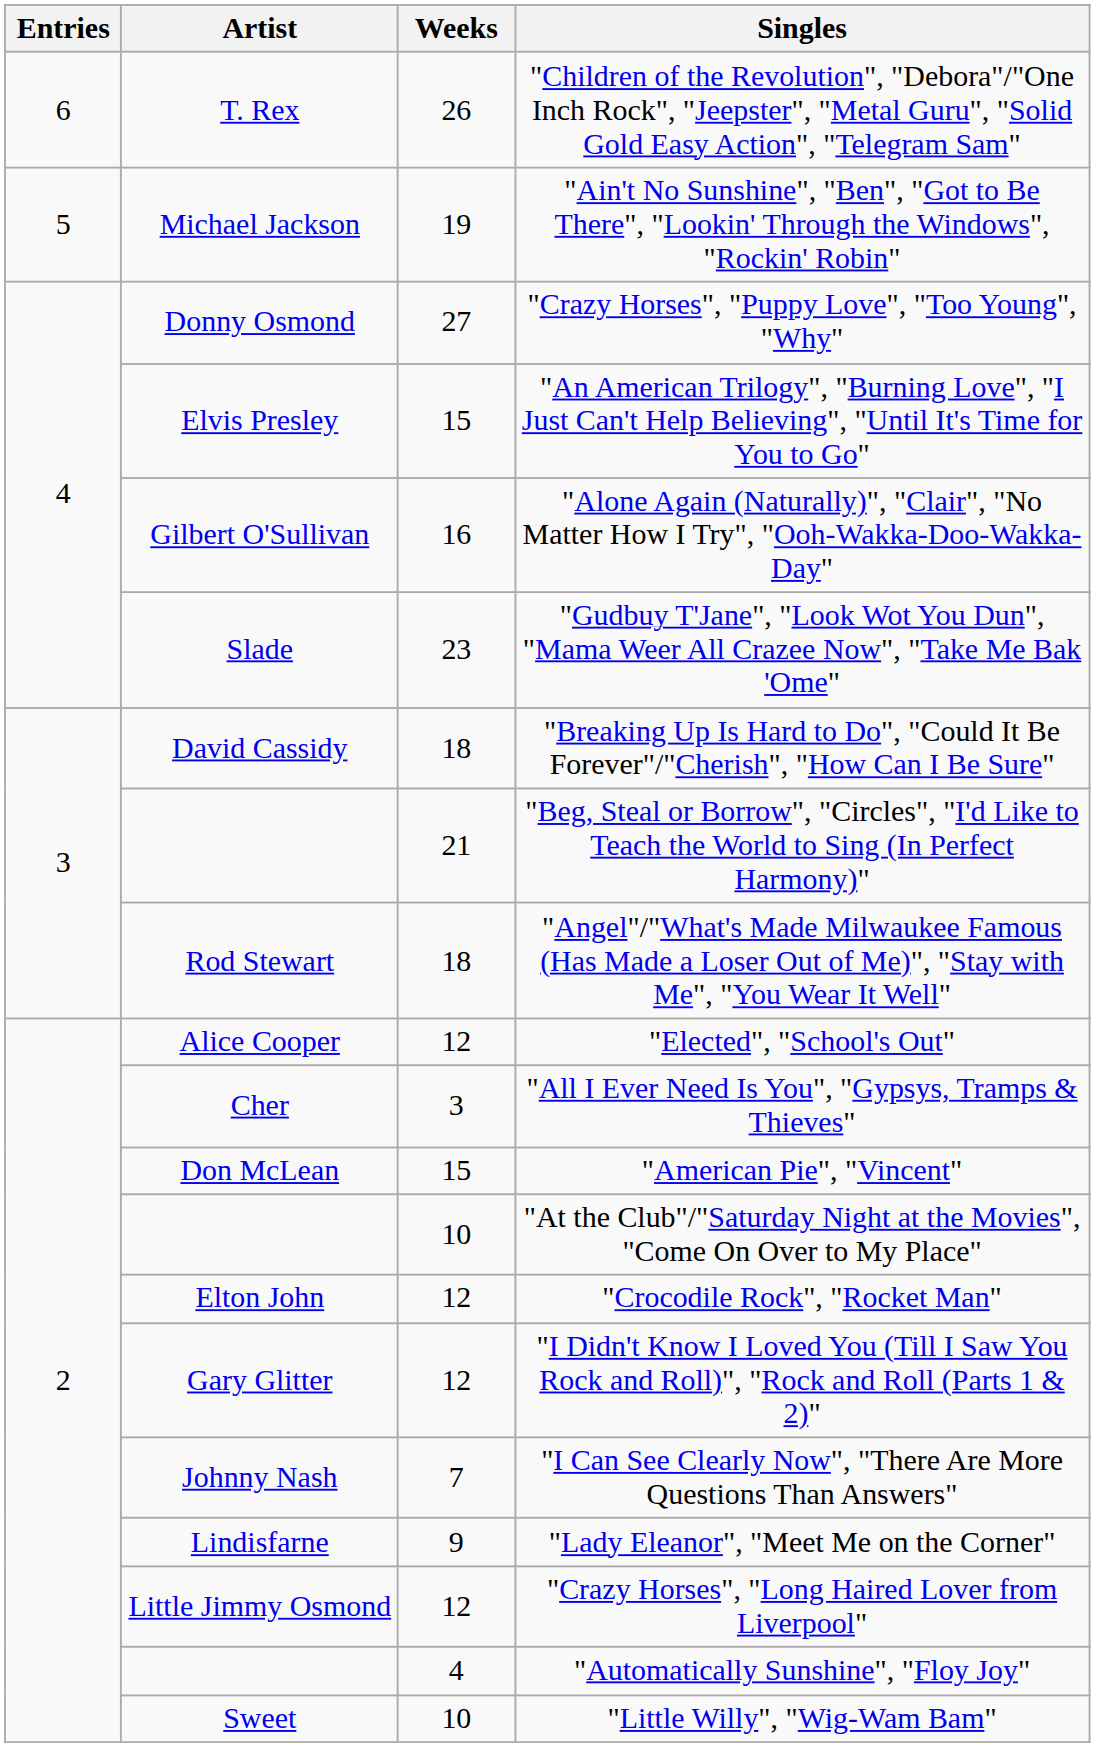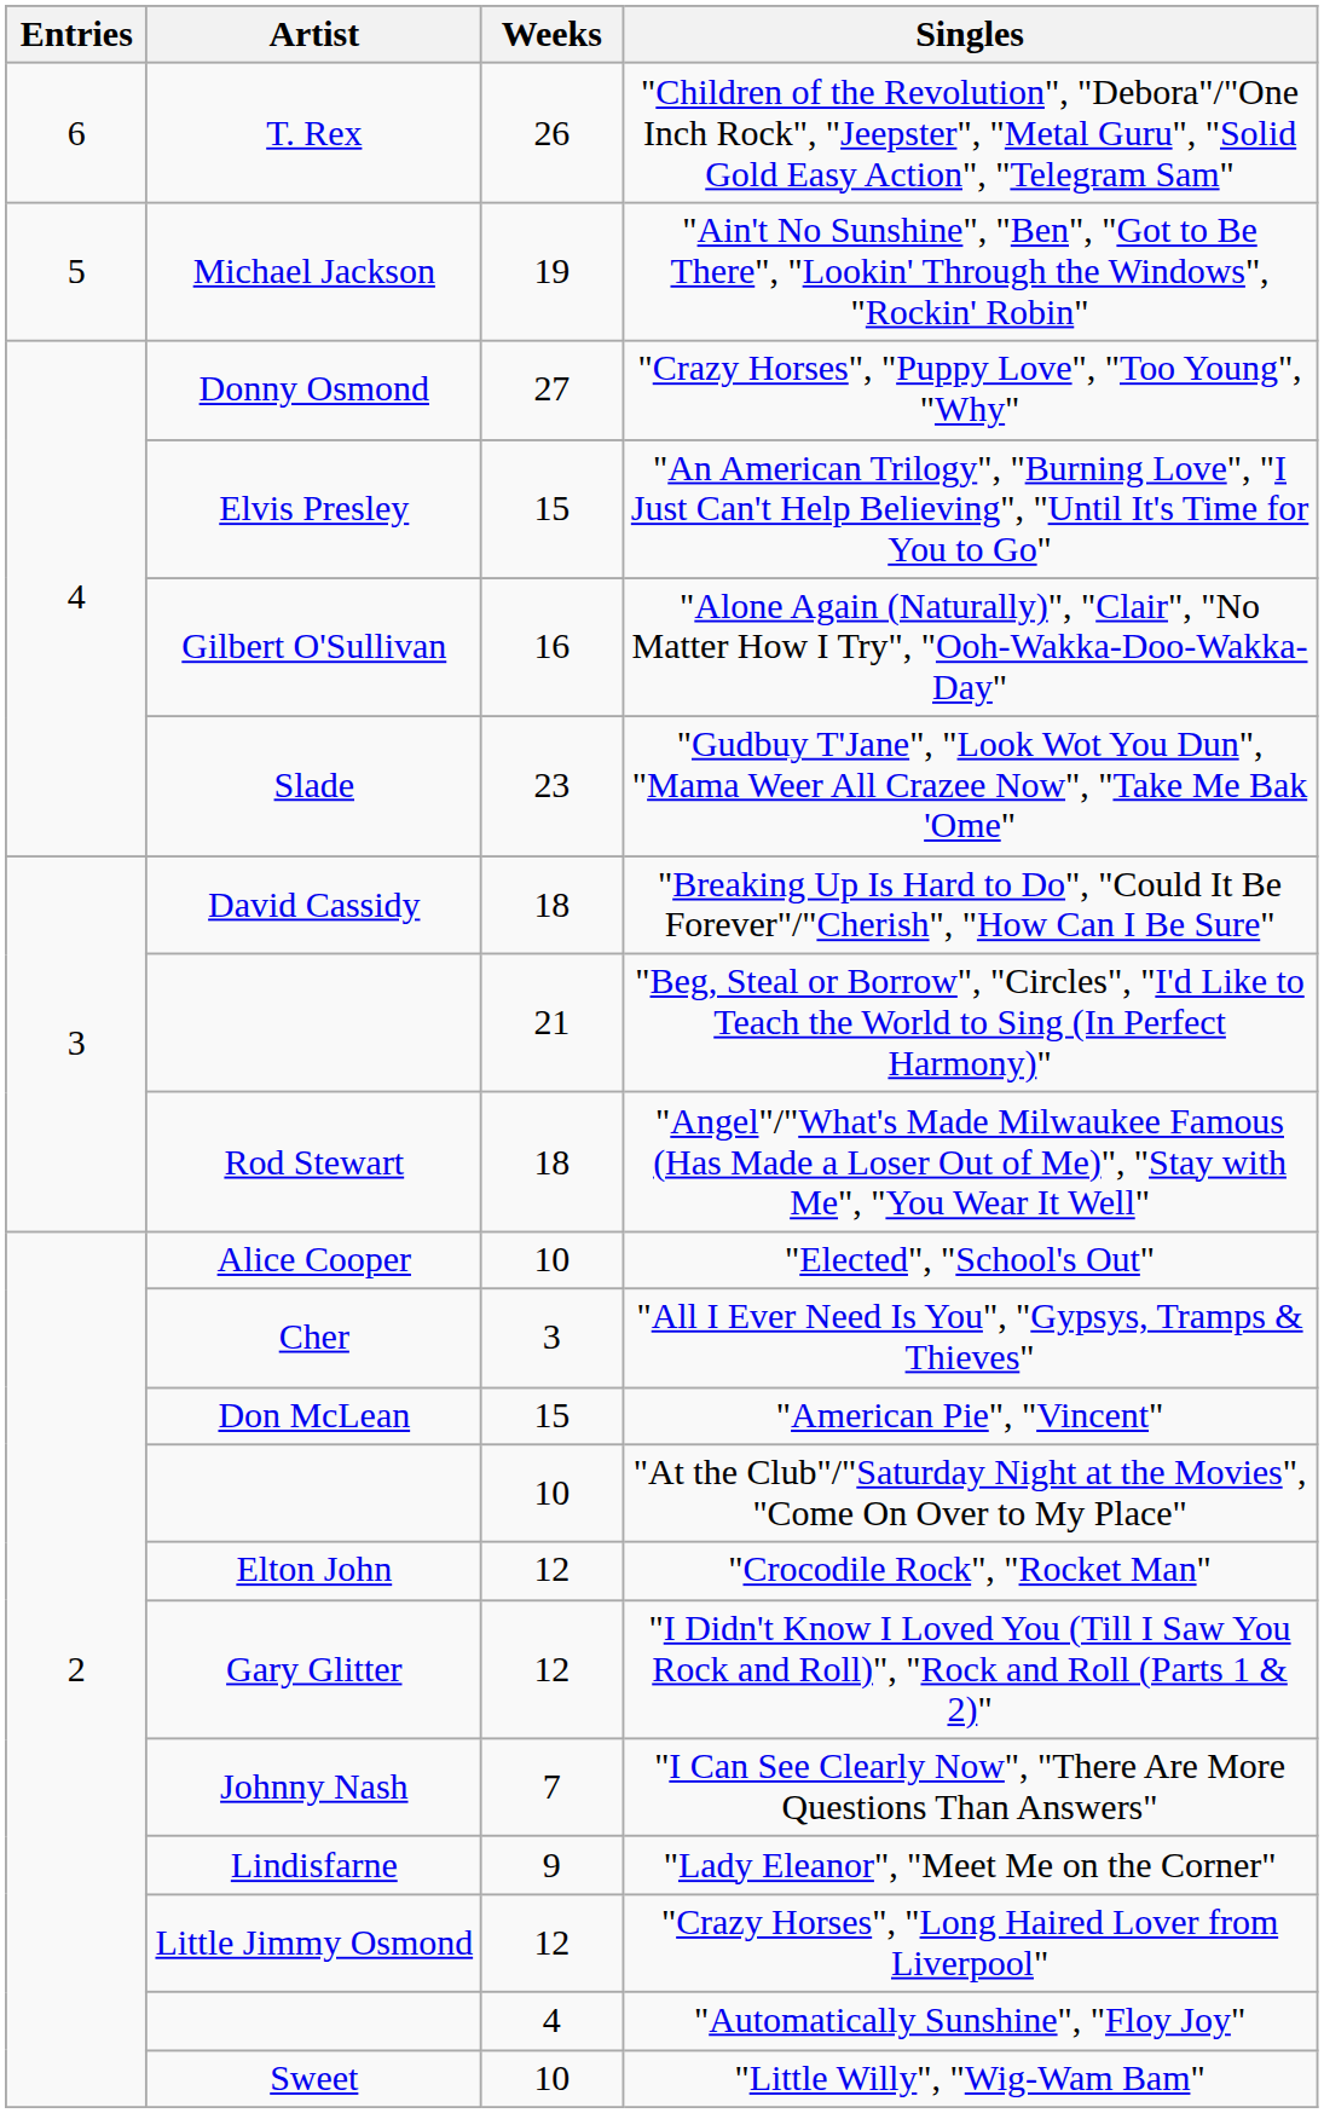"Elected", "School's Out" | Weeks: 12 -> 10
